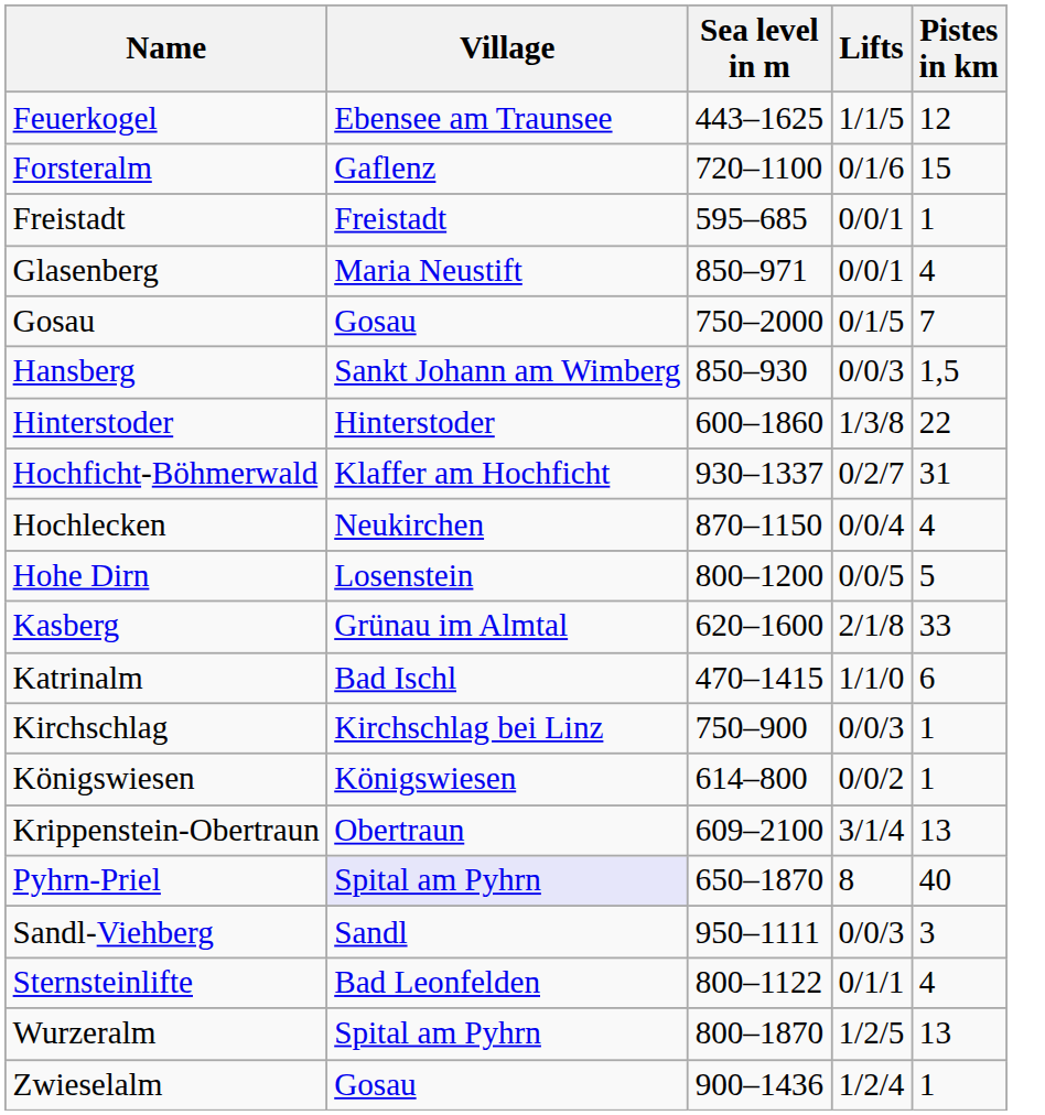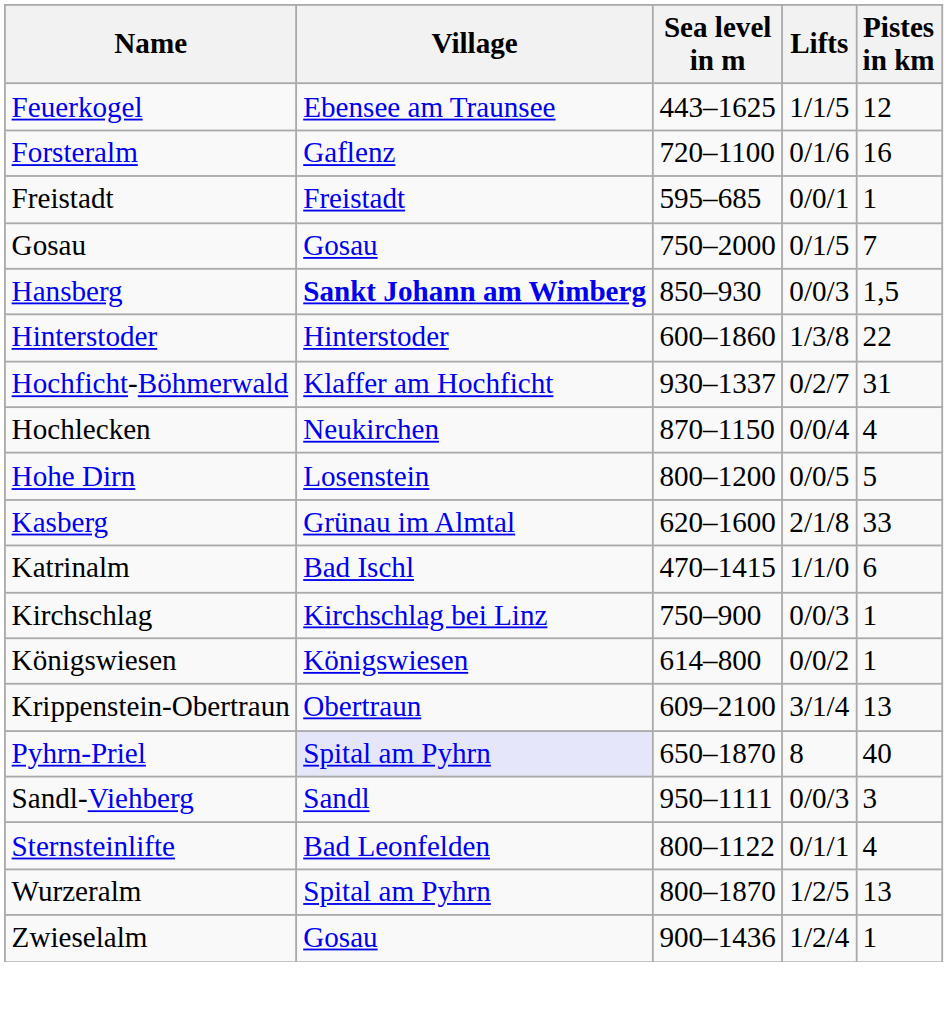Forsteralm | Pistes in km: 15 -> 16
- row: Glasenberg | Maria Neustift | 850–971 | 0/0/1 | 4
Hansberg | Village: normal -> bold
